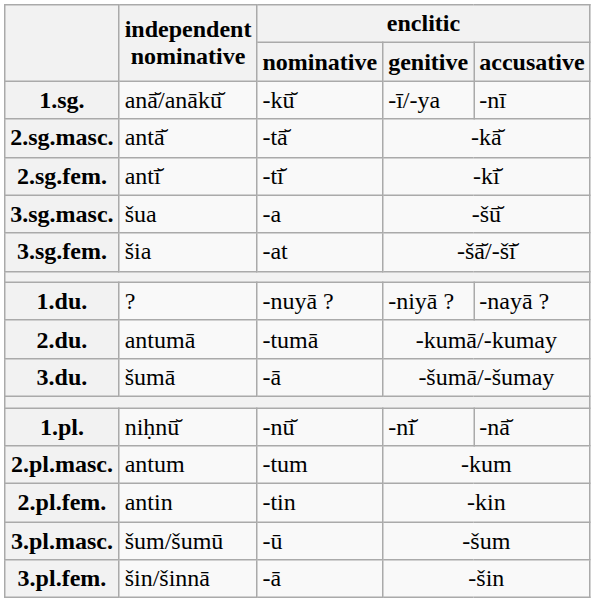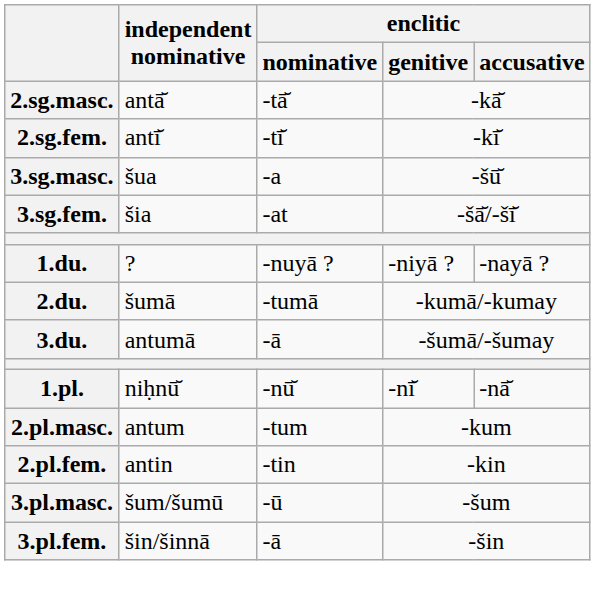- row: 1.sg. | anā̆/anākū̆ | -kū̆ | -ī/-ya | -nī
2.du. | independent nominative: antumā -> šumā
3.du. | independent nominative: šumā -> antumā
